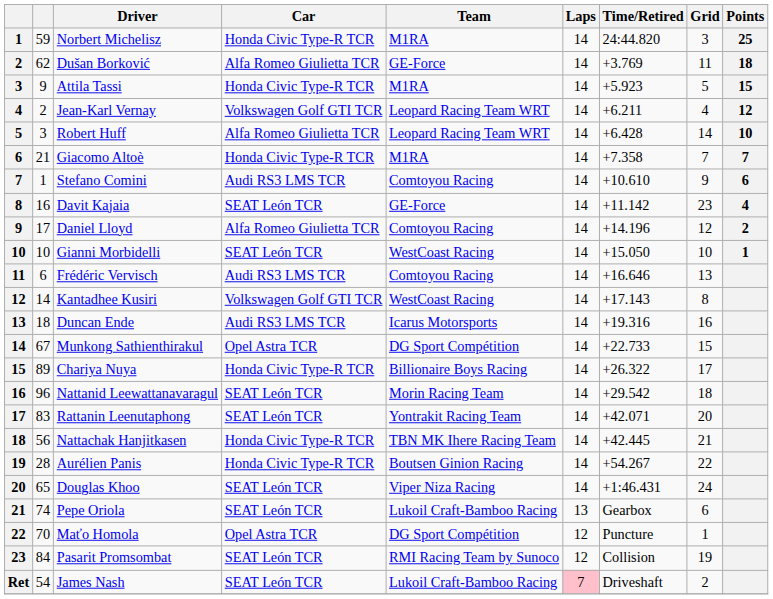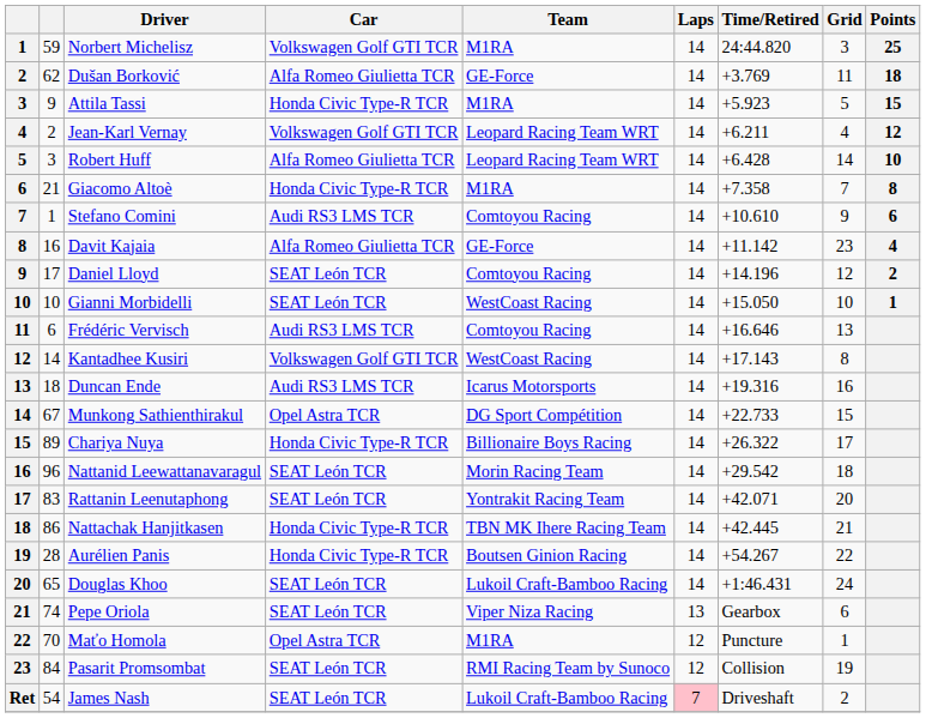Norbert Michelisz | Car: Honda Civic Type-R TCR -> Volkswagen Golf GTI TCR
Giacomo Altoè | Points: 7 -> 8
Davit Kajaia | Car: SEAT León TCR -> Alfa Romeo Giulietta TCR
Daniel Lloyd | Car: Alfa Romeo Giulietta TCR -> SEAT León TCR
Nattachak Hanjitkasen | column 2: 56 -> 86
Douglas Khoo | Team: Viper Niza Racing -> Lukoil Craft-Bamboo Racing
Pepe Oriola | Team: Lukoil Craft-Bamboo Racing -> Viper Niza Racing
Maťo Homola | Team: DG Sport Compétition -> M1RA
